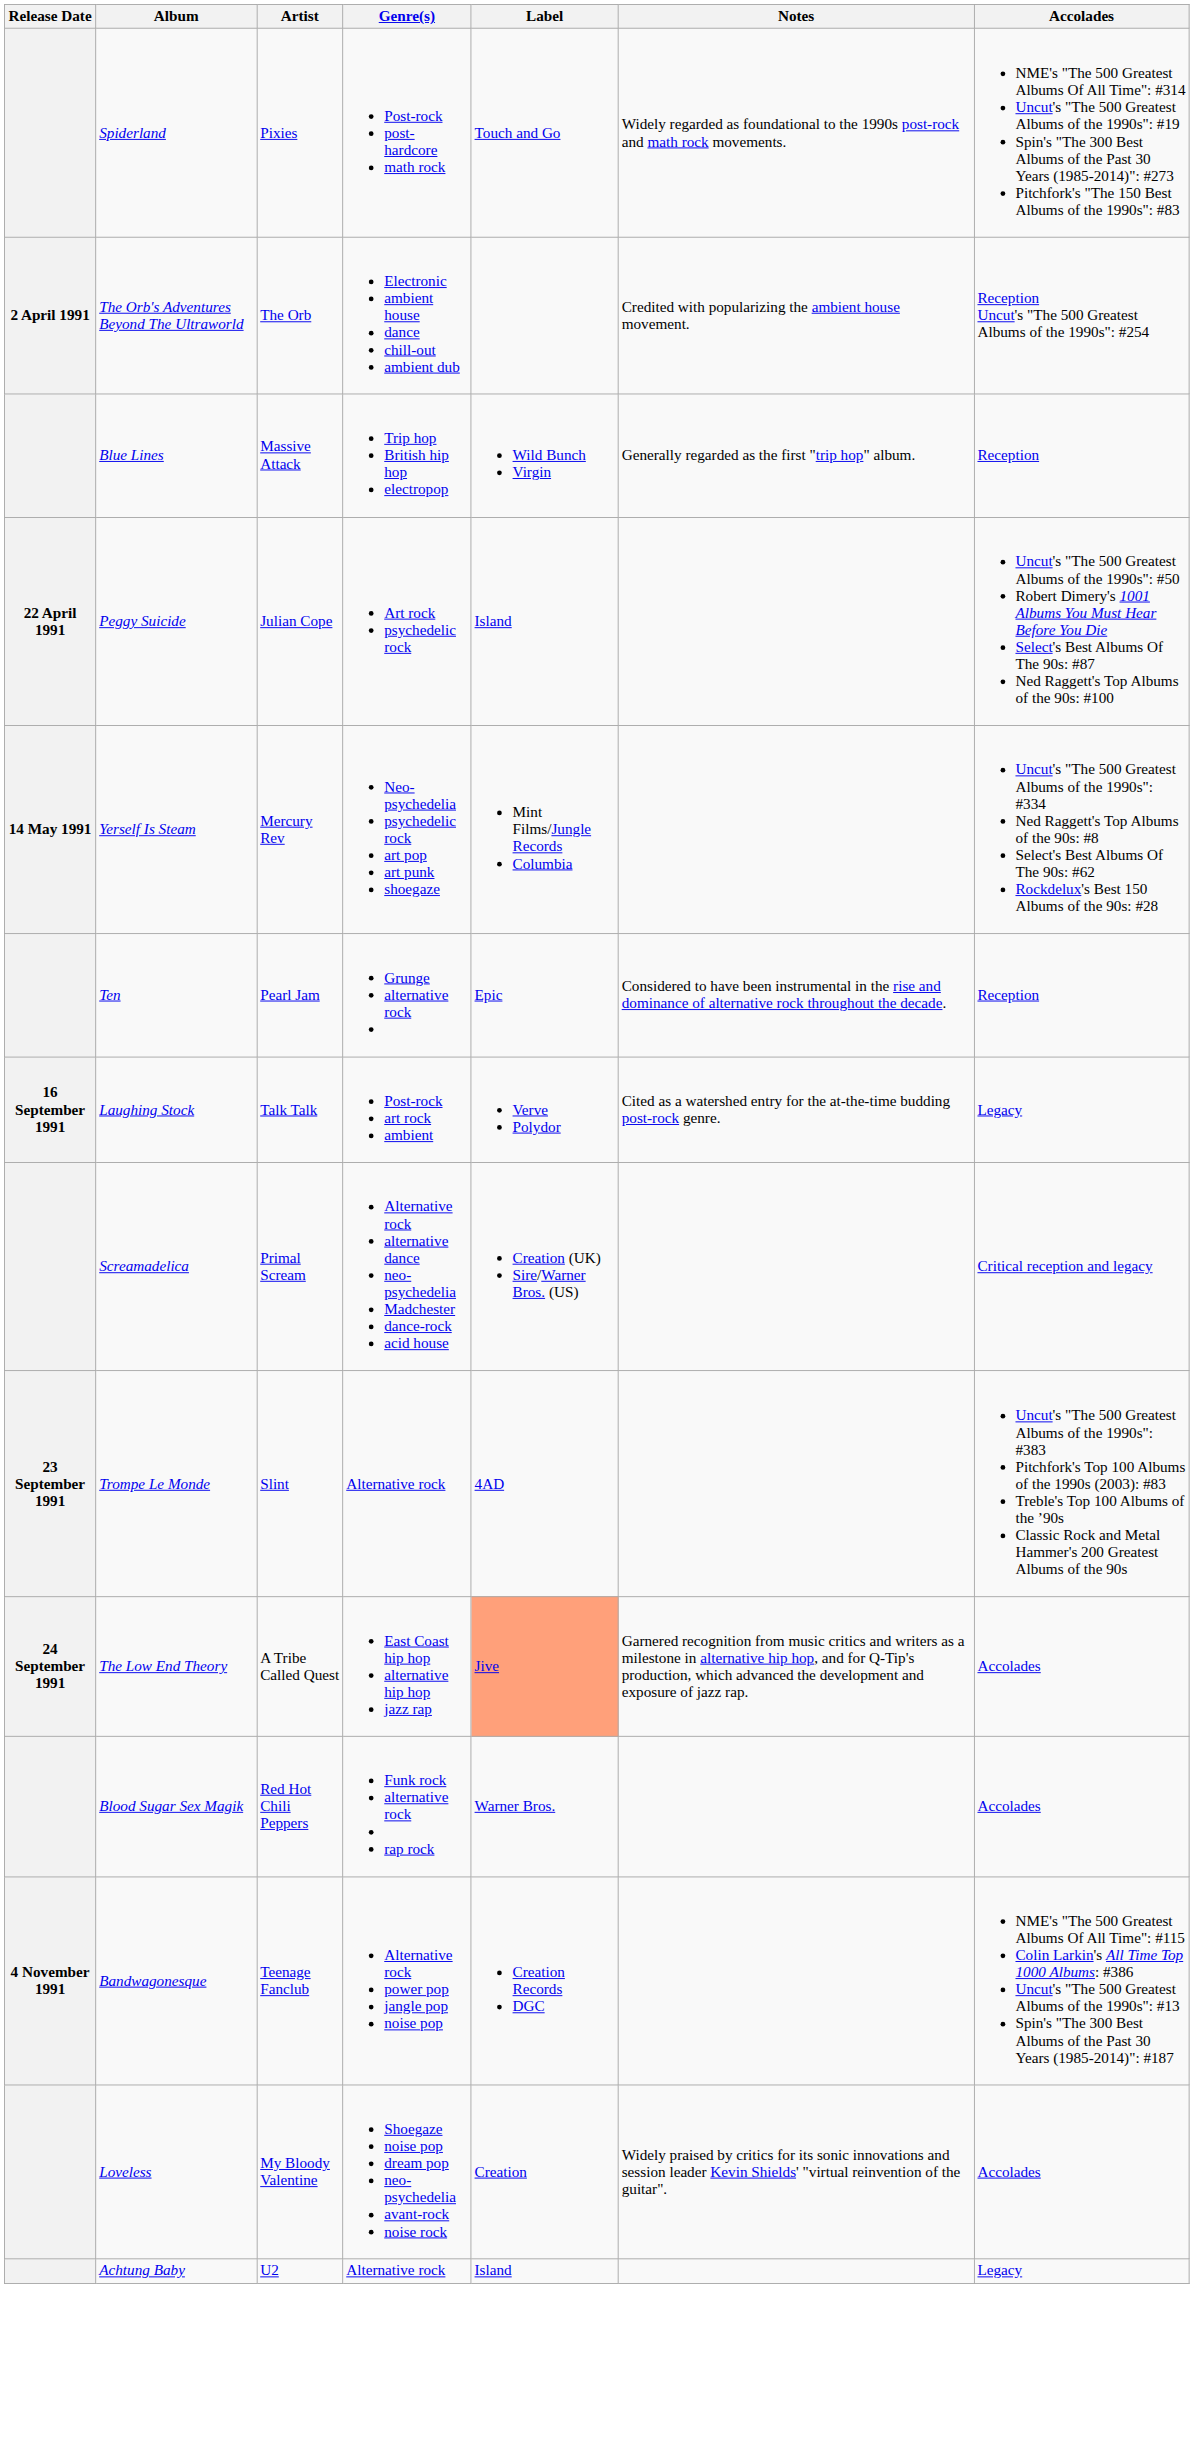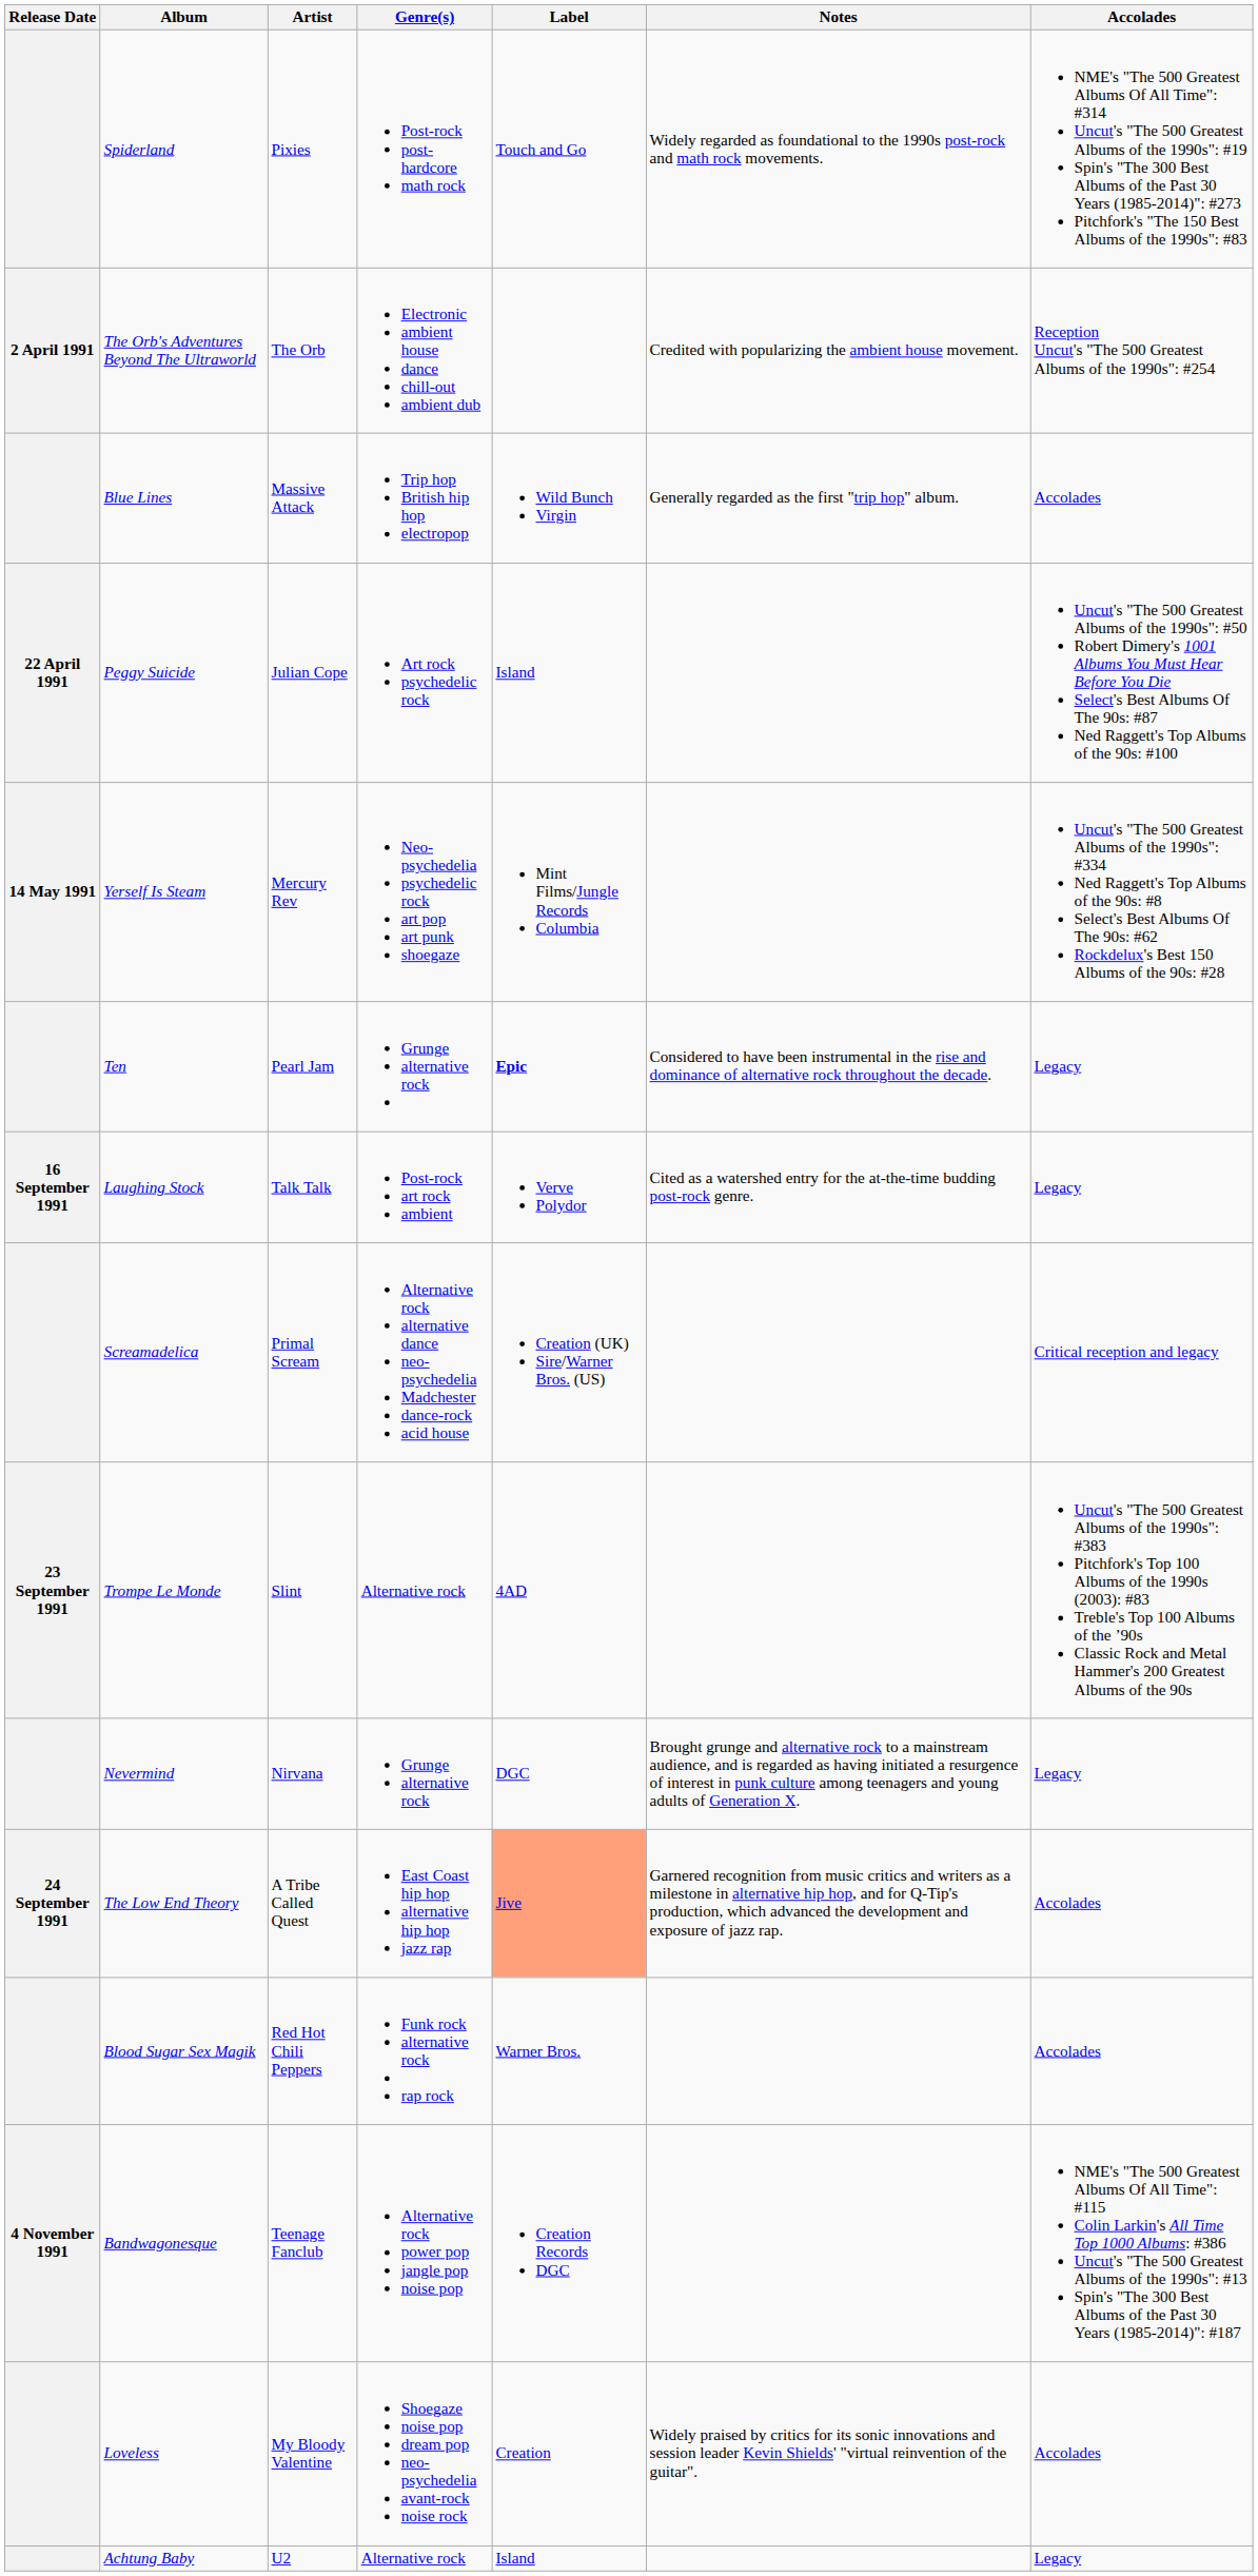Blue Lines | Accolades: Reception -> Accolades
Ten | Label: normal -> bold
Ten | Accolades: Reception -> Legacy
+ row: Nevermind | Nirvana | Grunge alternative rock | DGC | Brought grunge and alternative rock to a mainstream audience, and is regarded as having initiated a resurgence of interest in punk culture among teenagers and young adults of Generation X. | Legacy
